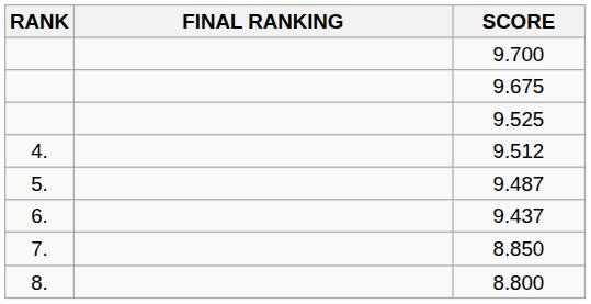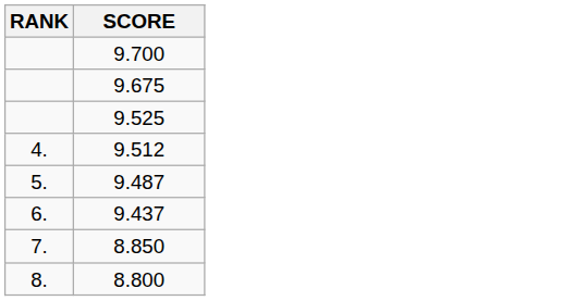- column: FINAL RANKING
